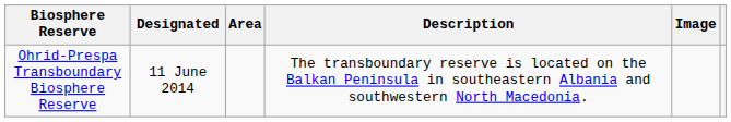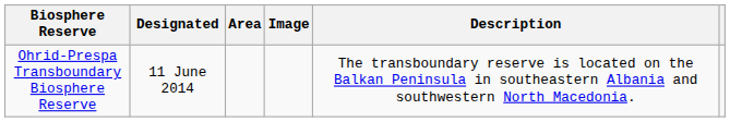columns swapped: Description <-> Image
